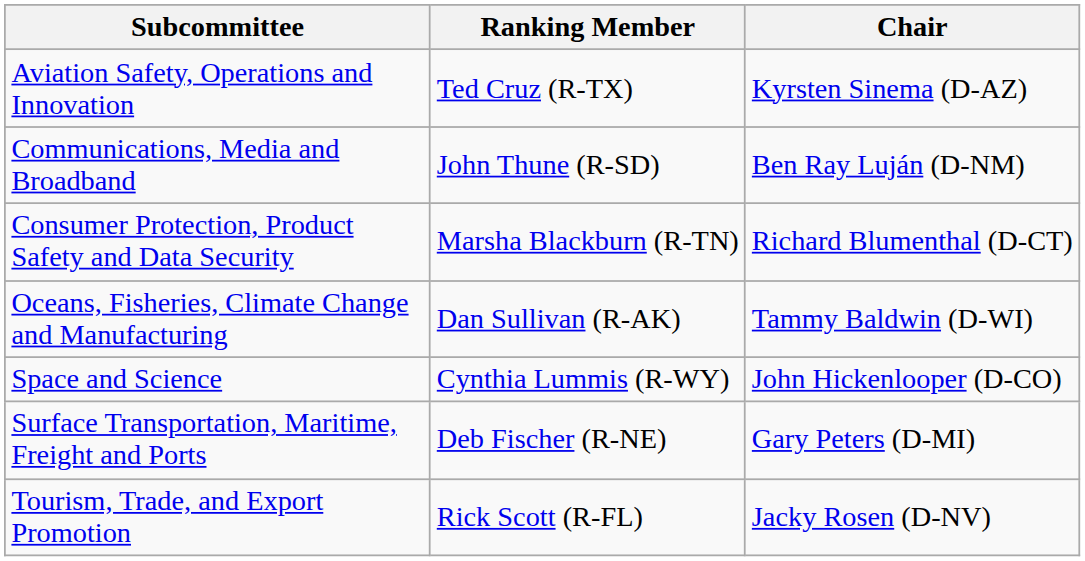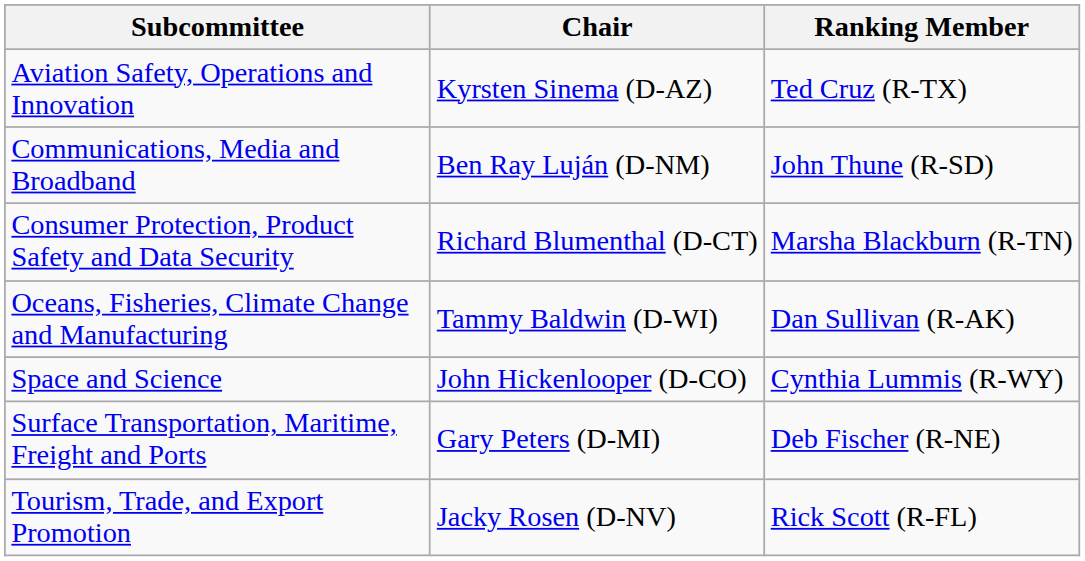columns swapped: Chair <-> Ranking Member
